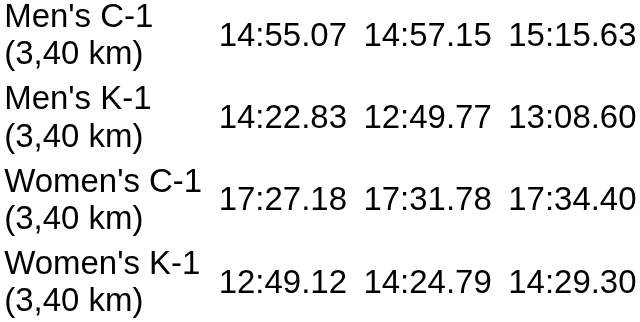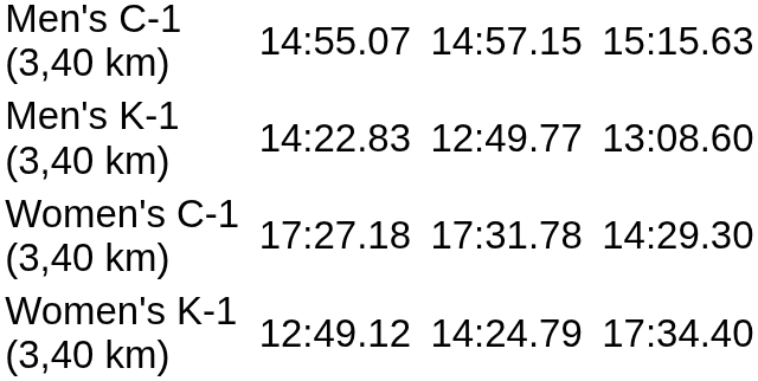Women's C-1 (3,40 km) | column 7: 17:34.40 -> 14:29.30
Women's K-1 (3,40 km) | column 7: 14:29.30 -> 17:34.40
